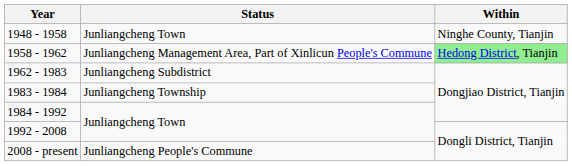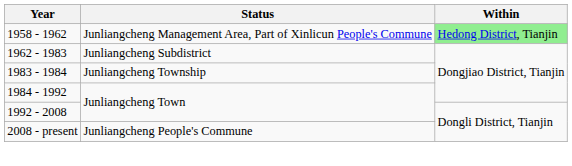- row: 1948 - 1958 | Junliangcheng Town | Ninghe County, Tianjin
